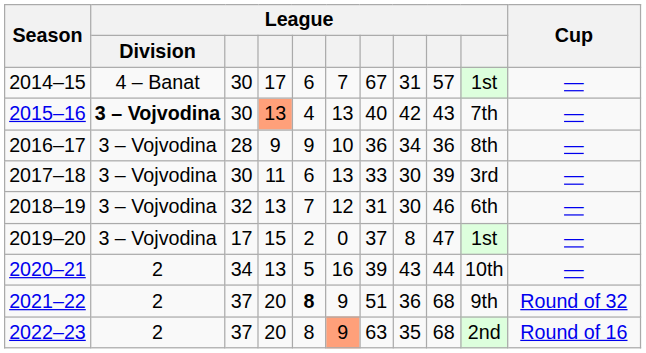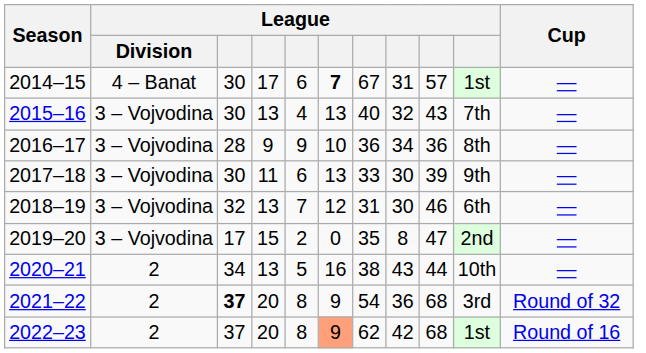2014–15 | column 6: normal -> bold
2015–16 | League / Division: bold -> normal
2015–16 | column 4: lightsalmon background -> no background
2015–16 | column 8: 42 -> 32
2017–18 | column 10: 3rd -> 9th
2019–20 | column 7: 37 -> 35
2019–20 | column 10: 1st -> 2nd
2020–21 | column 7: 39 -> 38
2021–22 | column 3: normal -> bold
2021–22 | column 5: bold -> normal
2021–22 | column 7: 51 -> 54
2021–22 | column 10: 9th -> 3rd
2022–23 | column 7: 63 -> 62
2022–23 | column 8: 35 -> 42
2022–23 | column 10: 2nd -> 1st
